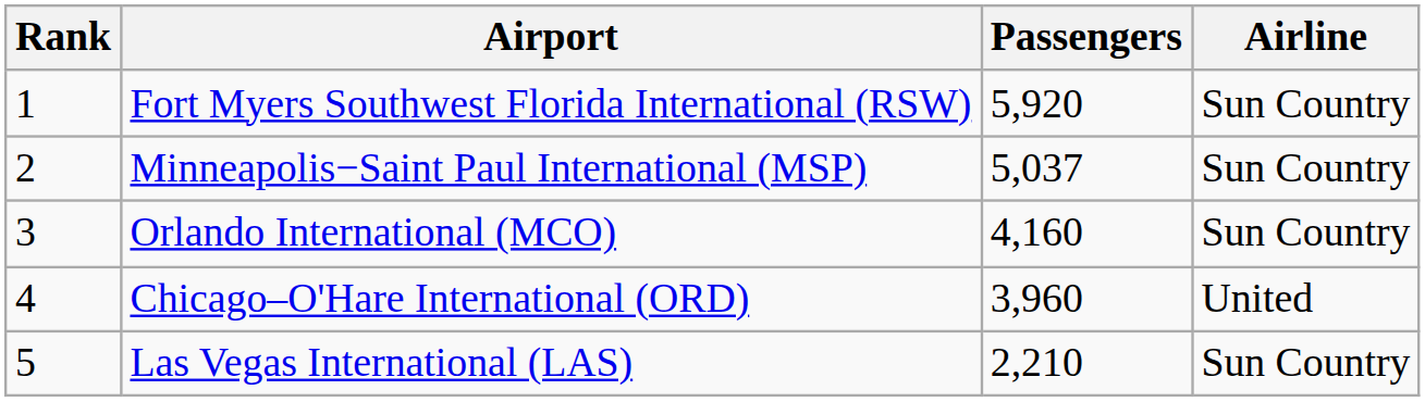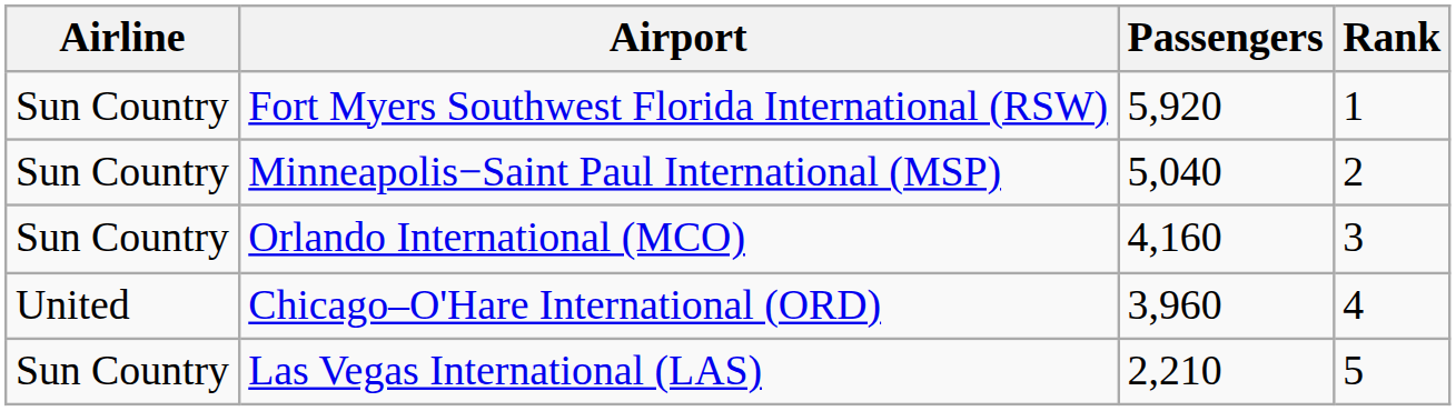columns swapped: Rank <-> Airline
Minneapolis−Saint Paul International (MSP) | Passengers: 5,037 -> 5,040
